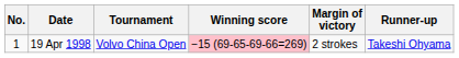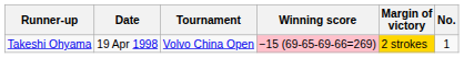columns swapped: No. <-> Runner-up
19 Apr 1998 | Margin of victory: no background -> gold background
